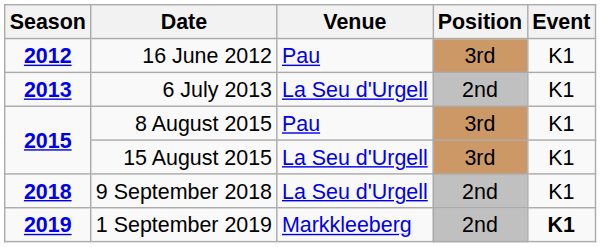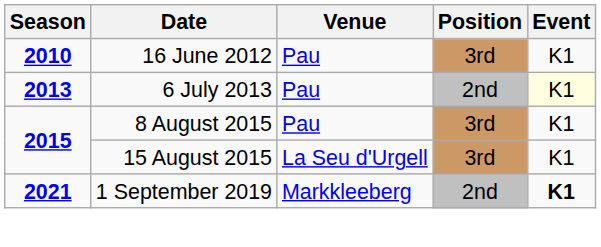16 June 2012 | Season: 2012 -> 2010
6 July 2013 | Venue: La Seu d'Urgell -> Pau
6 July 2013 | Event: no background -> lightyellow background
- row: 2018 | 9 September 2018 | La Seu d'Urgell | 2nd | K1
1 September 2019 | Season: 2019 -> 2021
